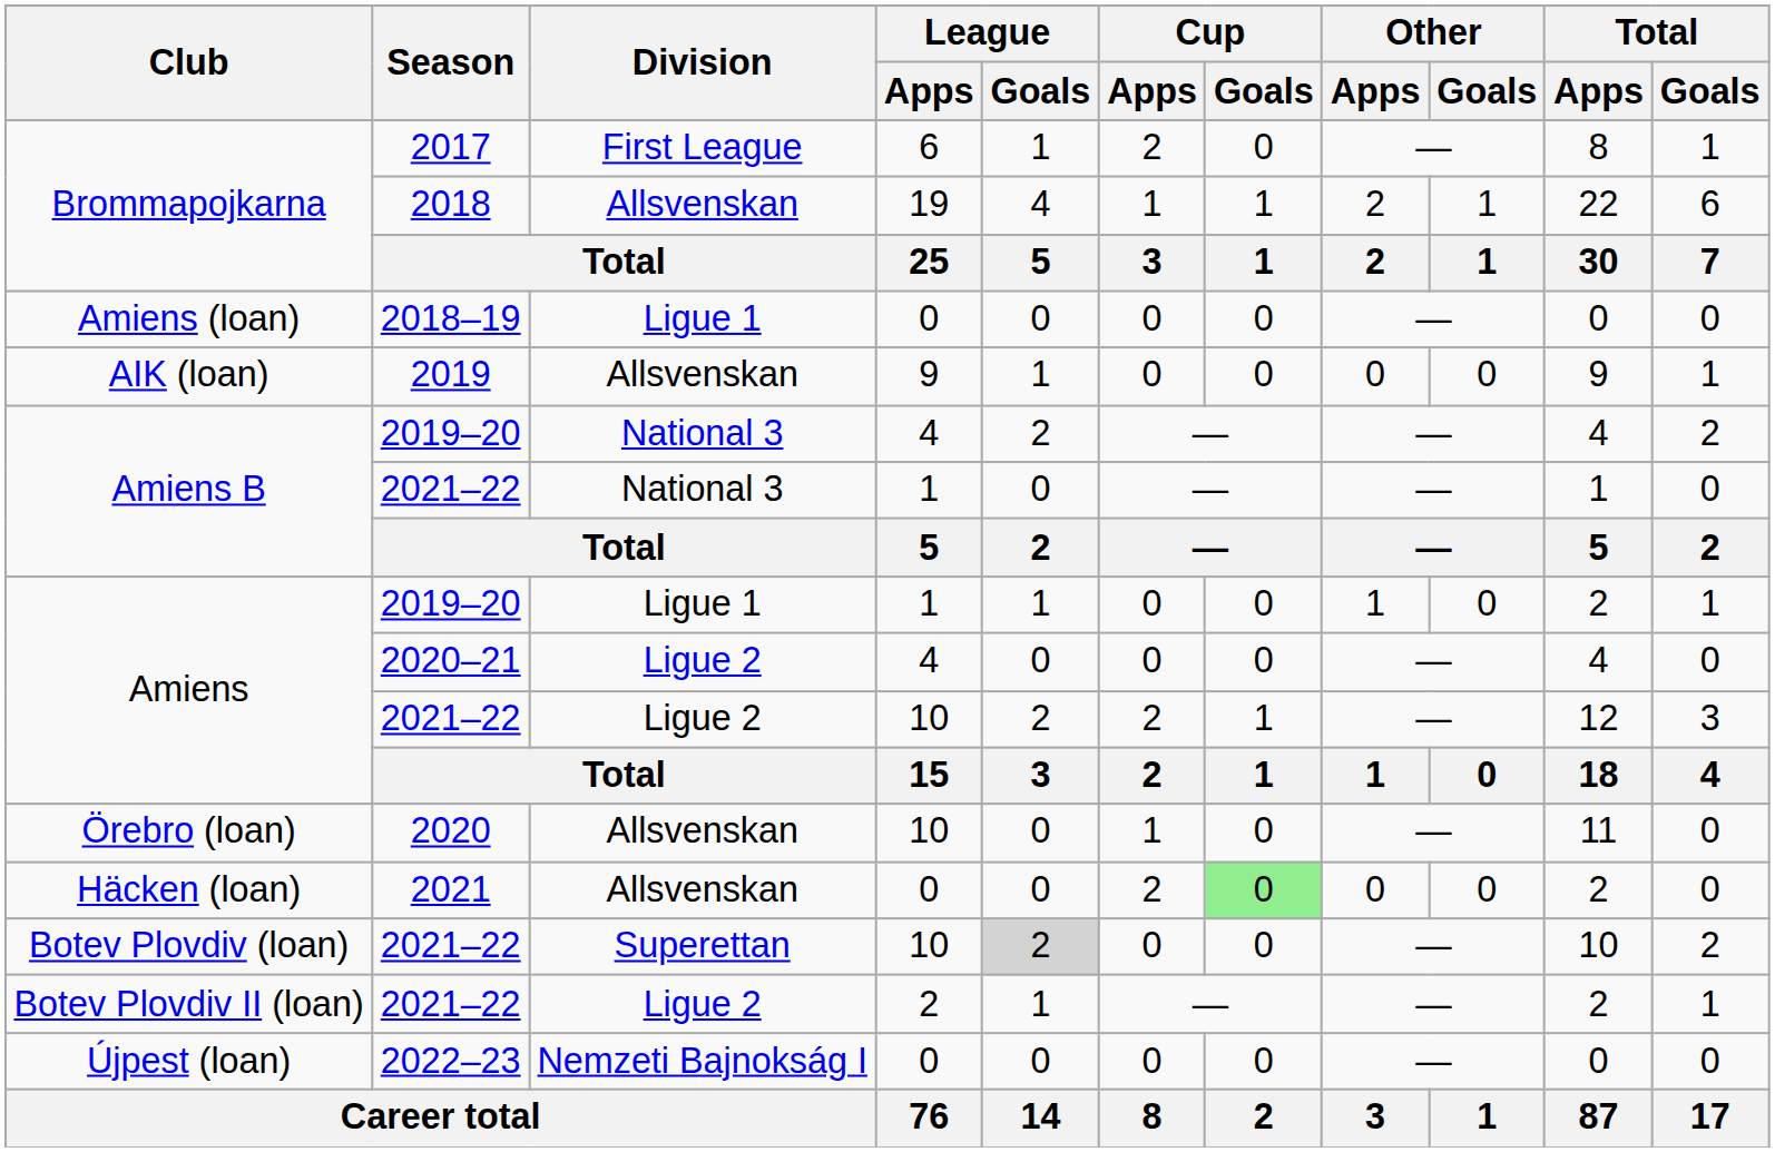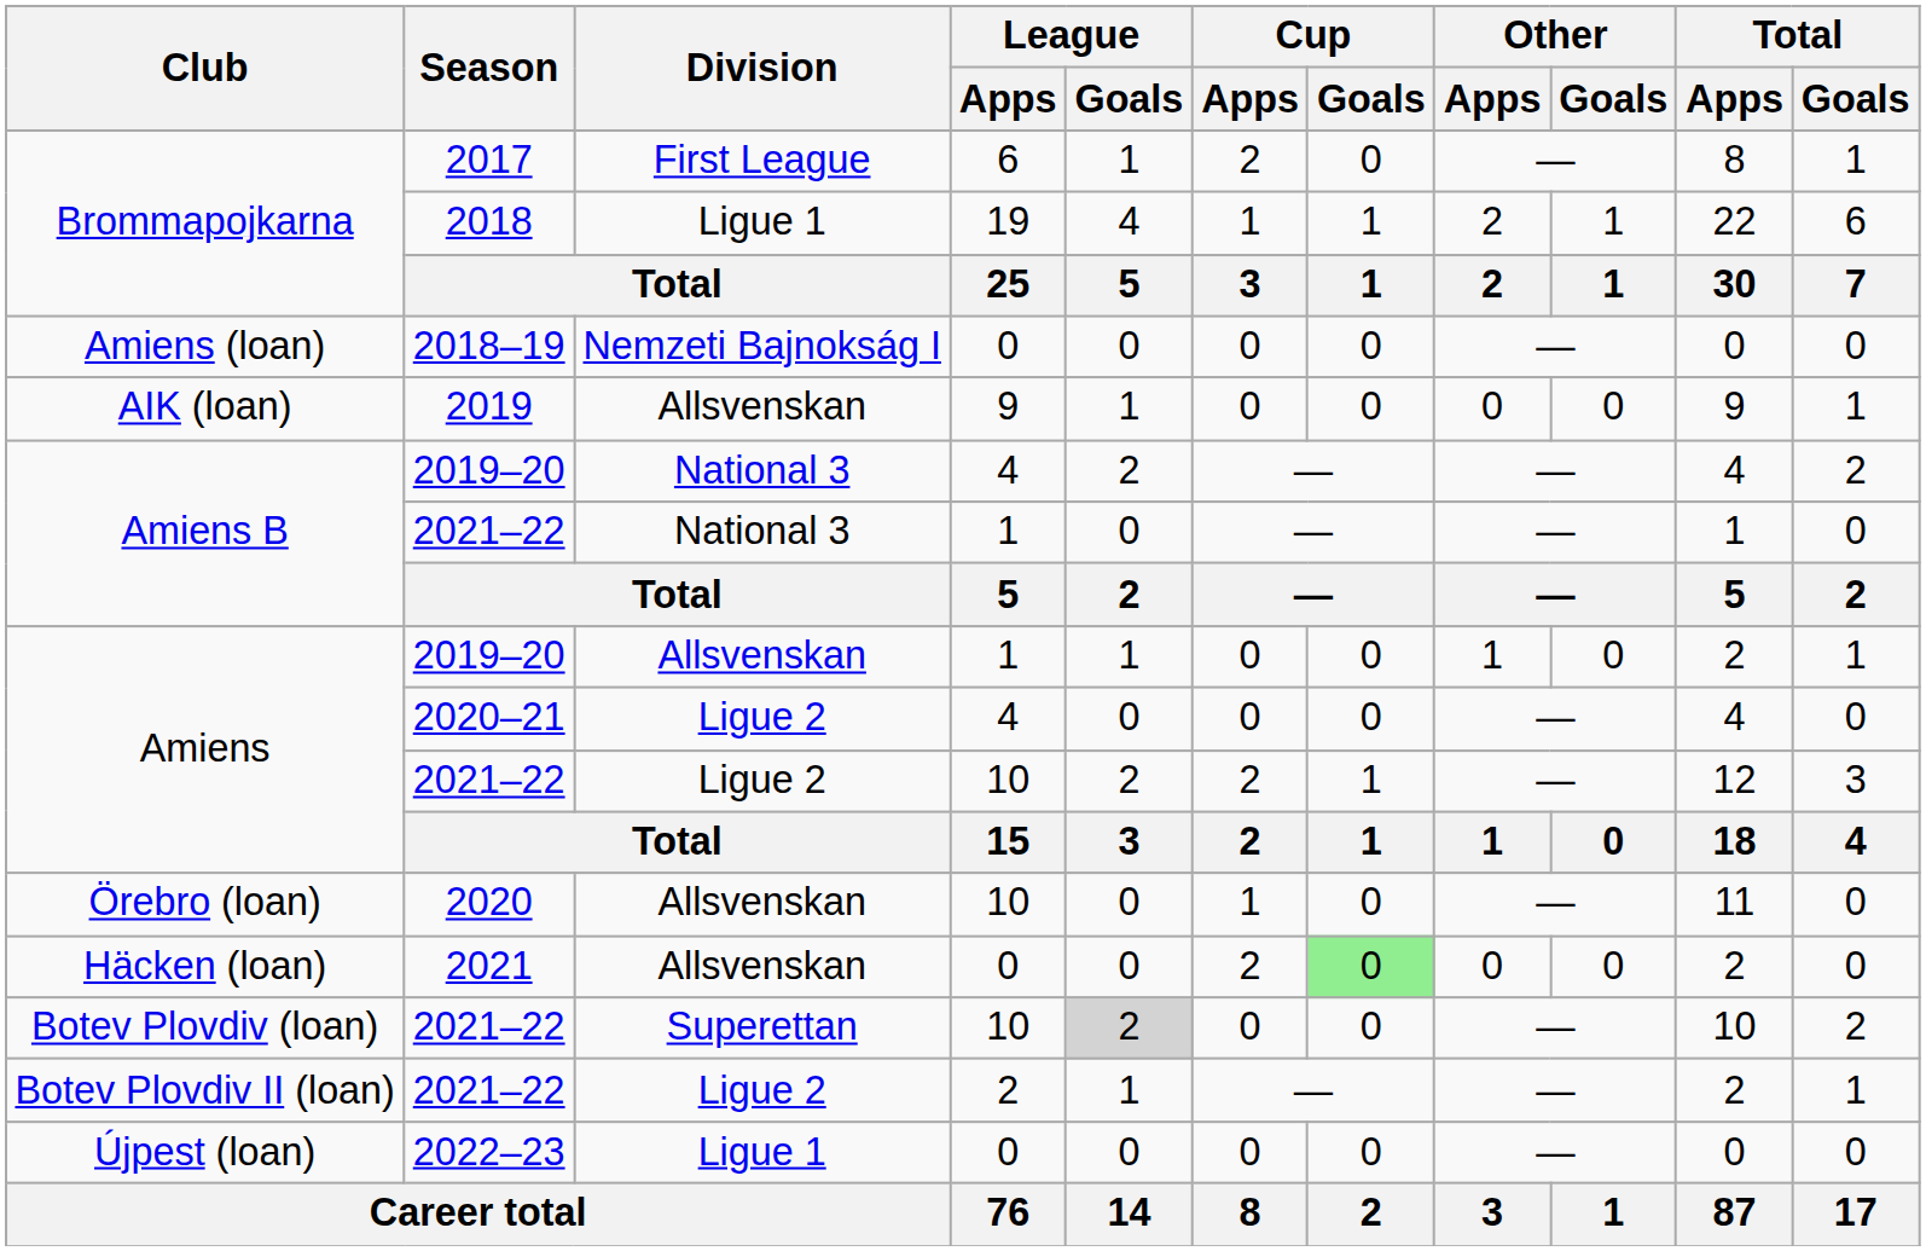Brommapojkarna / 2018 | Division: Allsvenskan -> Ligue 1
Amiens (loan) | Division: Ligue 1 -> Nemzeti Bajnokság I
Amiens / 2019–20 | Division: Ligue 1 -> Allsvenskan
Újpest (loan) | Division: Nemzeti Bajnokság I -> Ligue 1
